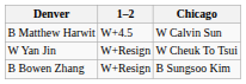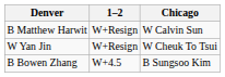B Matthew Harwit | 1–2: W+4.5 -> W+Resign
B Bowen Zhang | 1–2: W+Resign -> W+4.5
